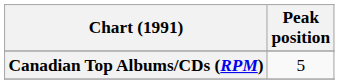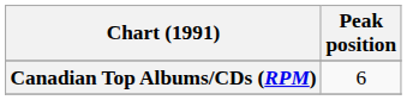Canadian Top Albums/CDs (RPM) | Peak position: 5 -> 6
